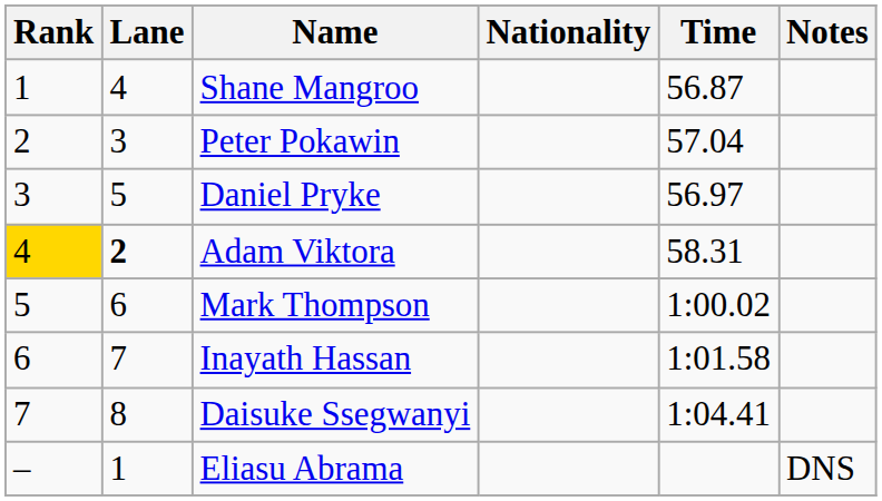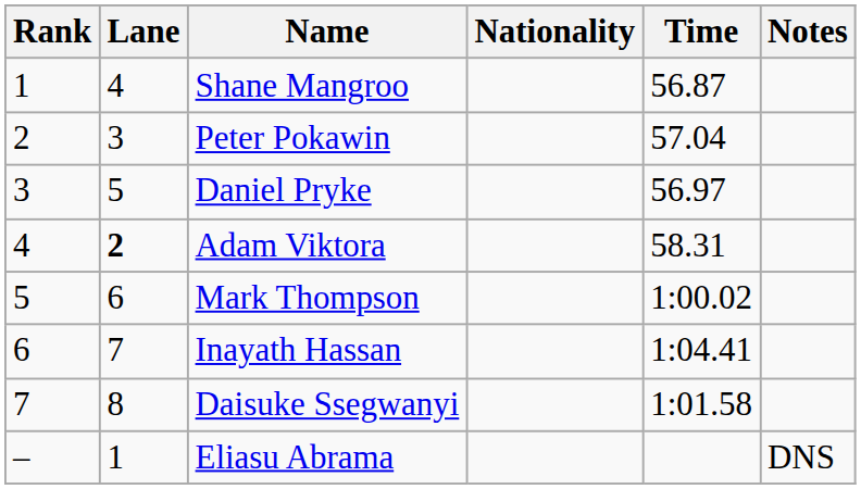Adam Viktora | Rank: gold background -> no background
Inayath Hassan | Time: 1:01.58 -> 1:04.41
Daisuke Ssegwanyi | Time: 1:04.41 -> 1:01.58
